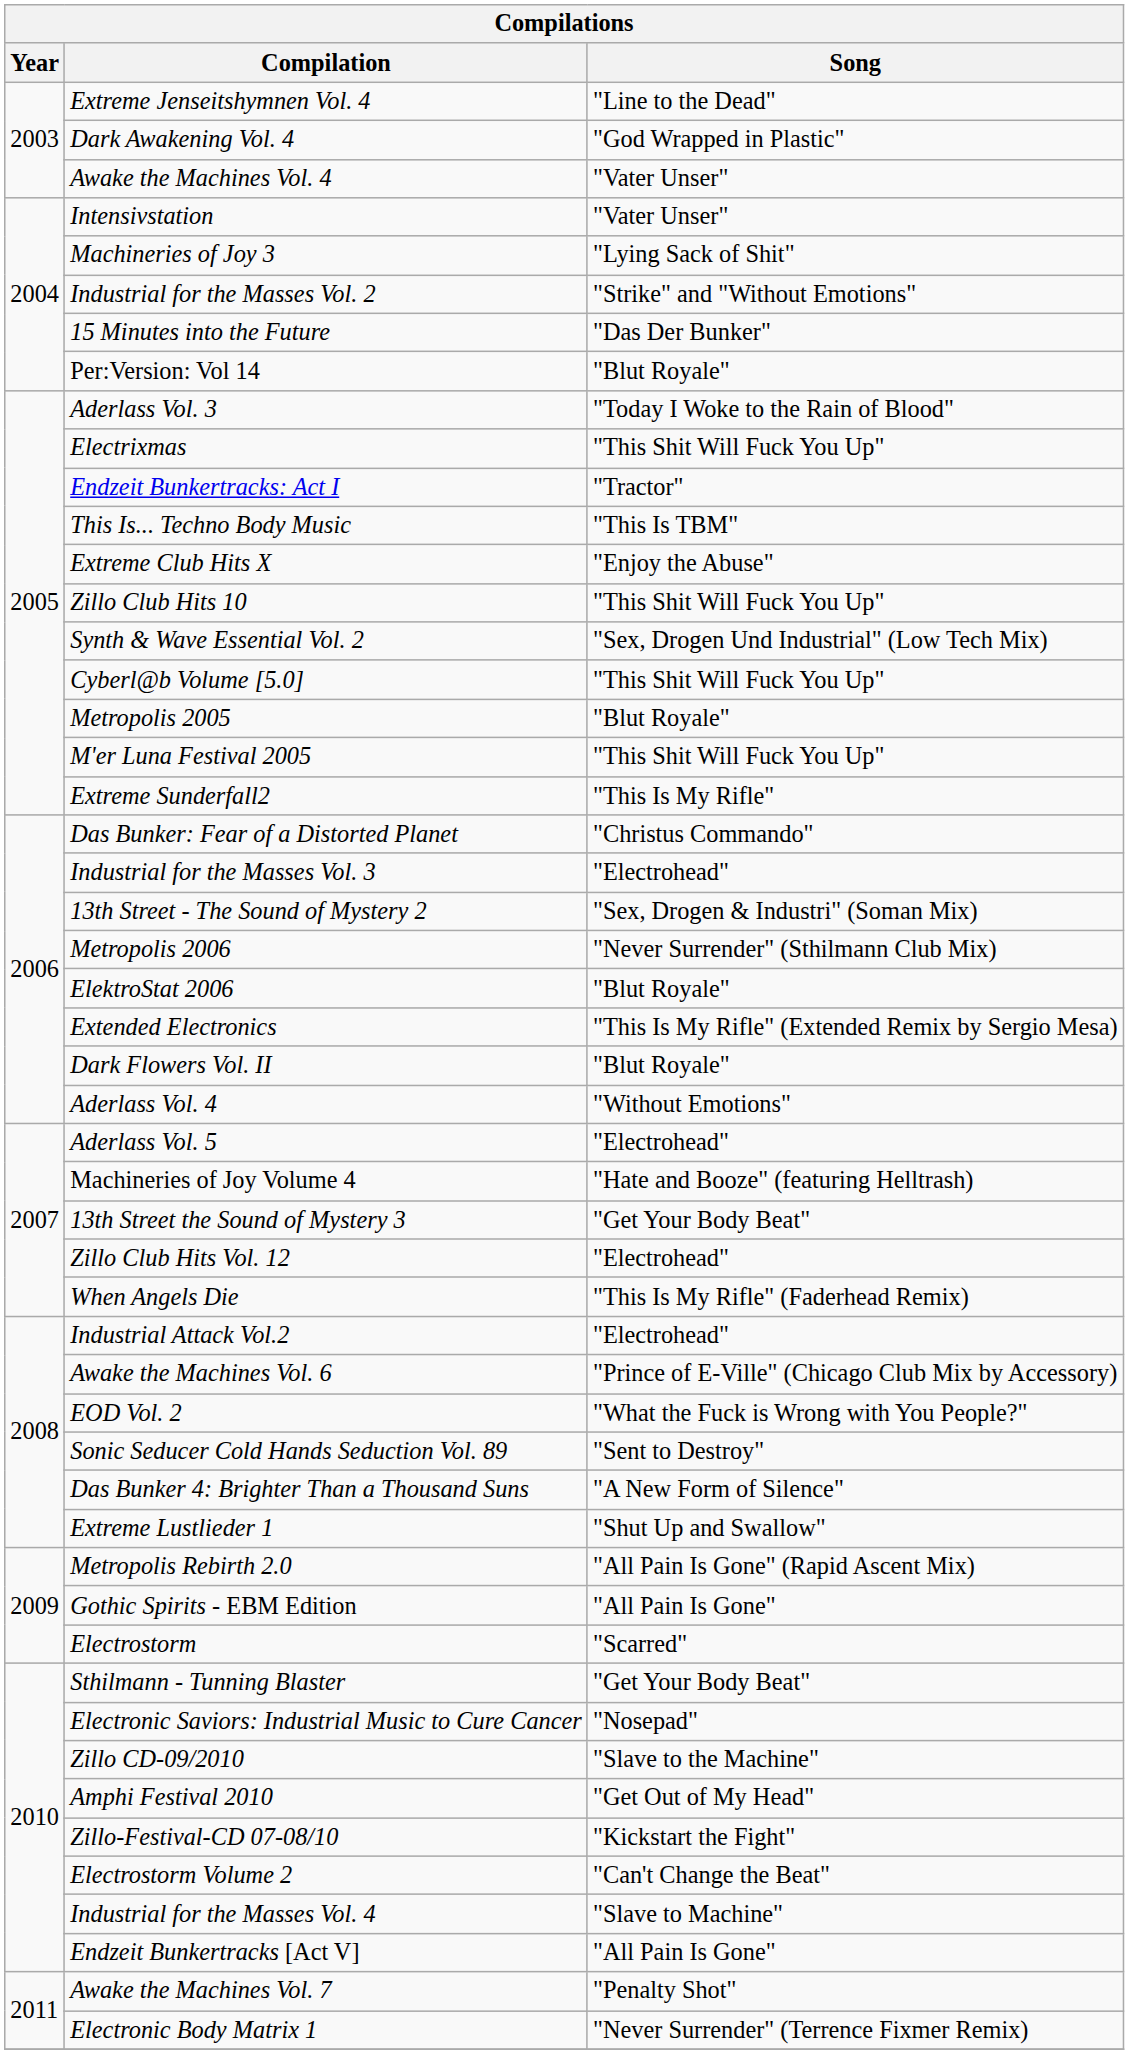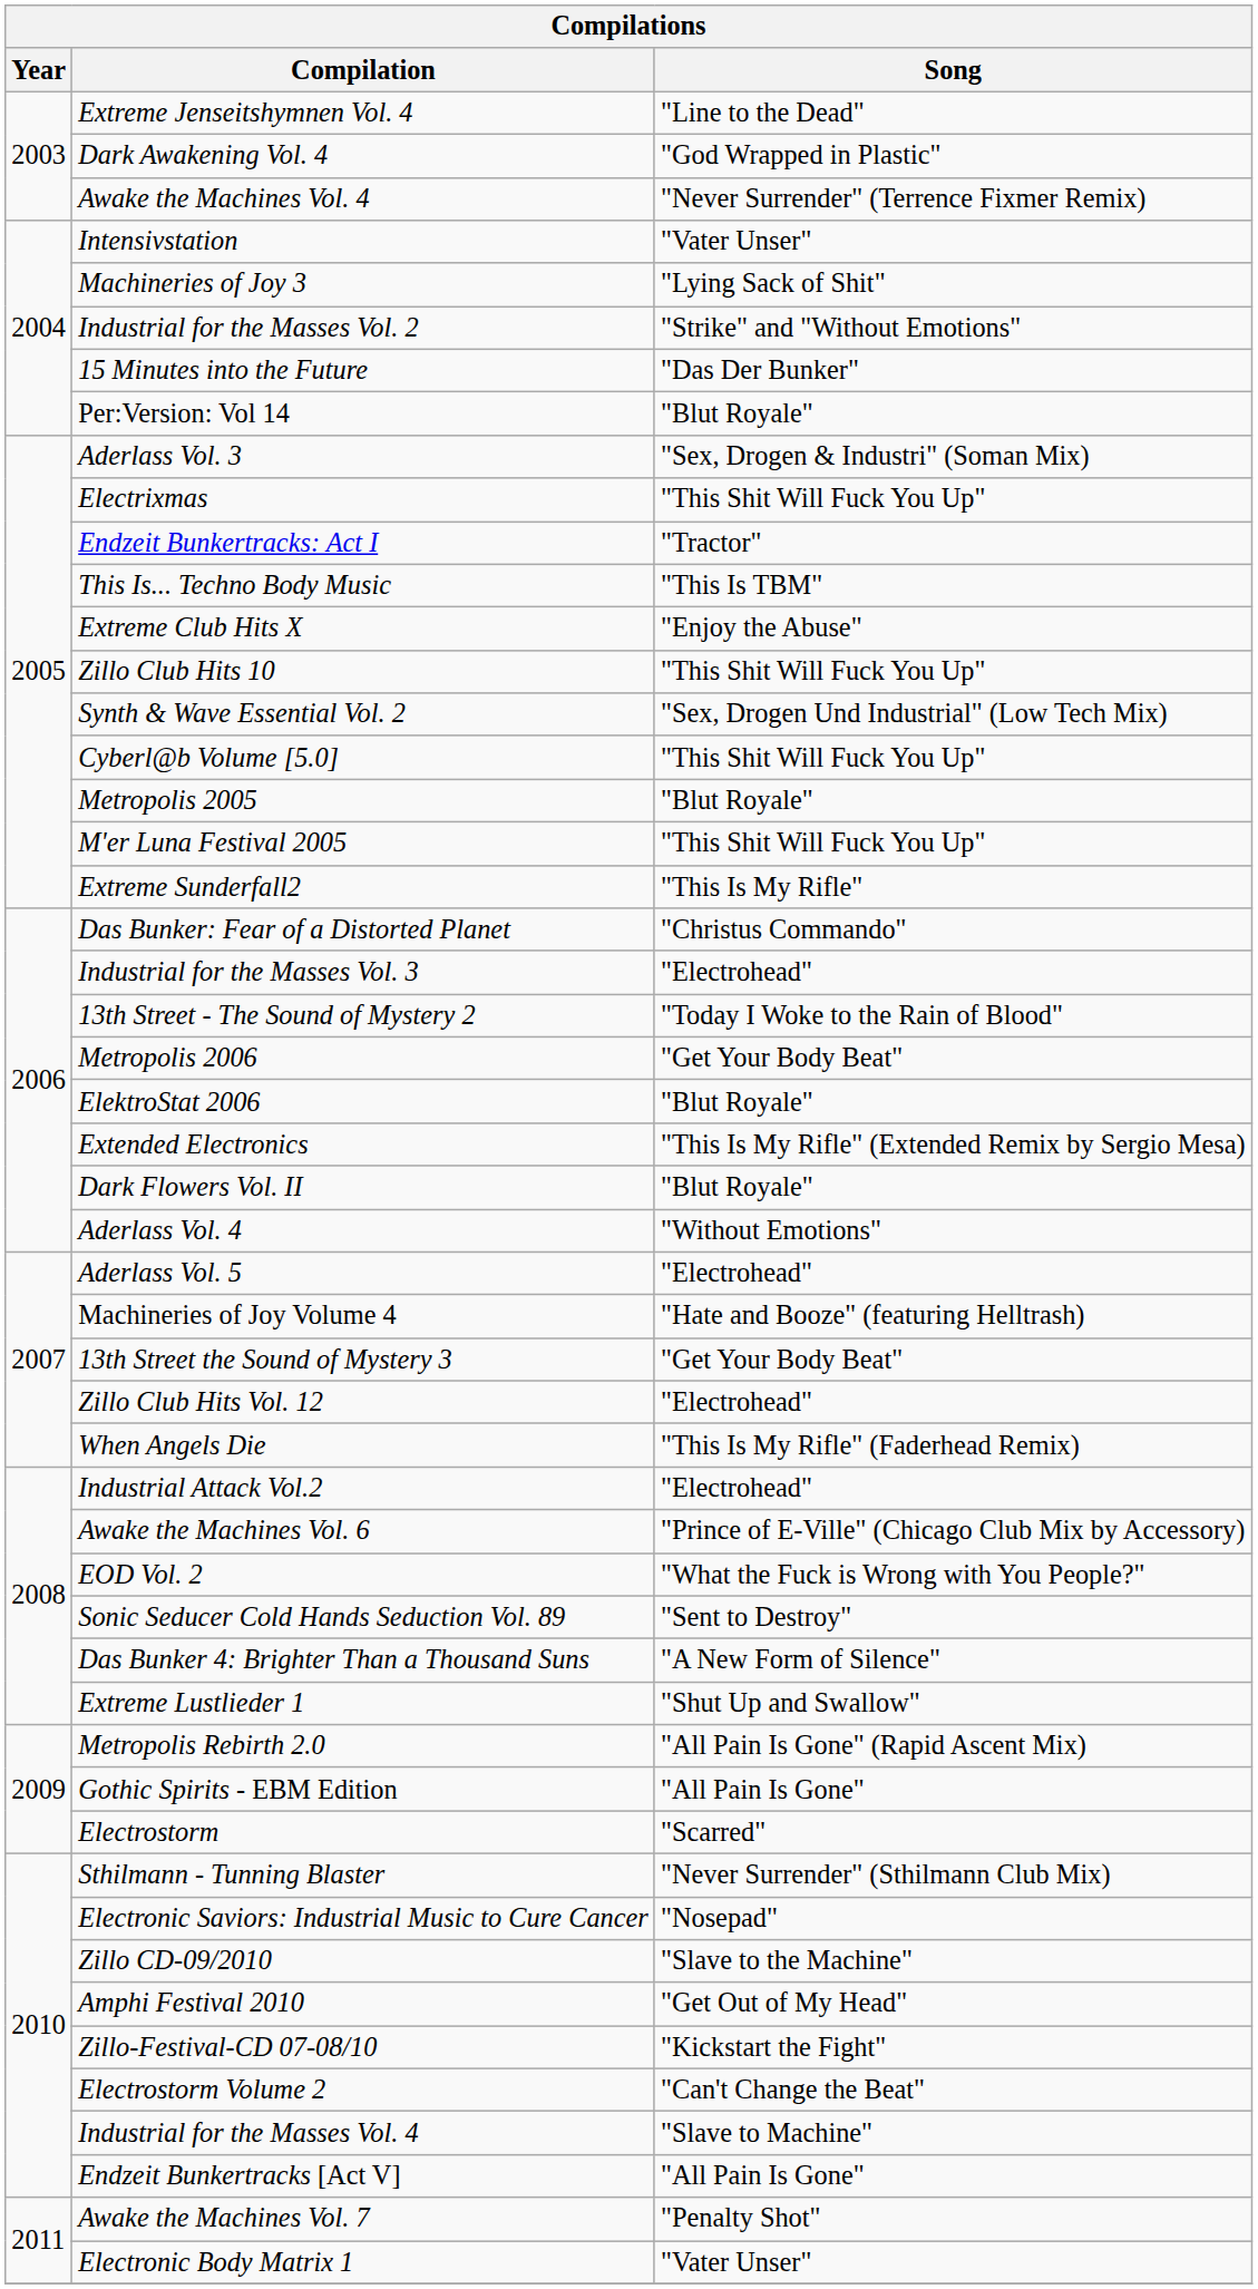Awake the Machines Vol. 4 | Song: "Vater Unser" -> "Never Surrender" (Terrence Fixmer Remix)
Aderlass Vol. 3 | Song: "Today I Woke to the Rain of Blood" -> "Sex, Drogen & Industri" (Soman Mix)
13th Street - The Sound of Mystery 2 | Song: "Sex, Drogen & Industri" (Soman Mix) -> "Today I Woke to the Rain of Blood"
Metropolis 2006 | Song: "Never Surrender" (Sthilmann Club Mix) -> "Get Your Body Beat"
Sthilmann - Tunning Blaster | Song: "Get Your Body Beat" -> "Never Surrender" (Sthilmann Club Mix)
Electronic Body Matrix 1 | Song: "Never Surrender" (Terrence Fixmer Remix) -> "Vater Unser"
